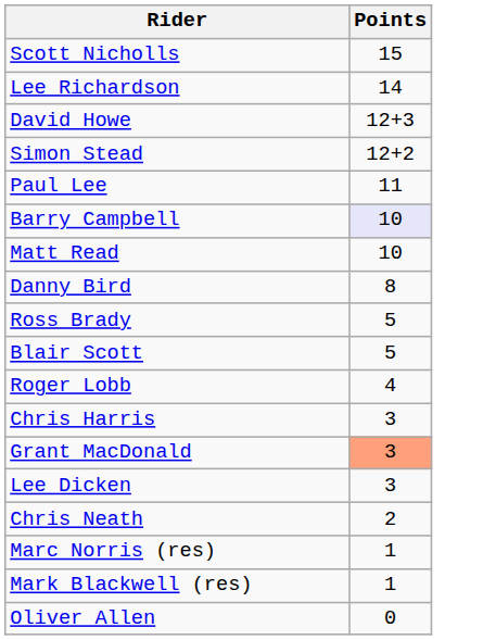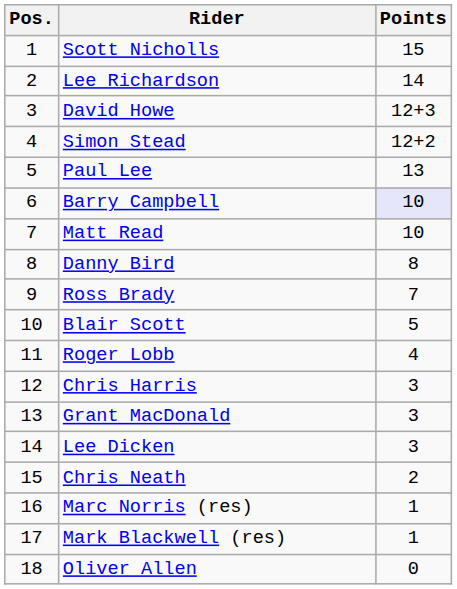+ column: Pos. | 1 | 2 | 3 | 4 | 5 | 6 | 7 | 8 | 9 | 10 | 11 | 12 | 13 | 14 | 15 | 16 | 17 | 18
Paul Lee | Points: 11 -> 13
Ross Brady | Points: 5 -> 7
Grant MacDonald | Points: lightsalmon background -> no background
